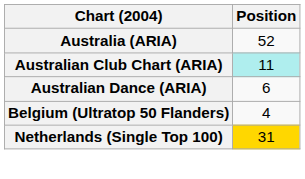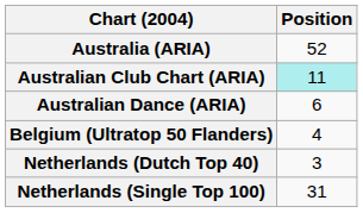+ row: Netherlands (Dutch Top 40) | 3
Netherlands (Single Top 100) | Position: gold background -> no background
